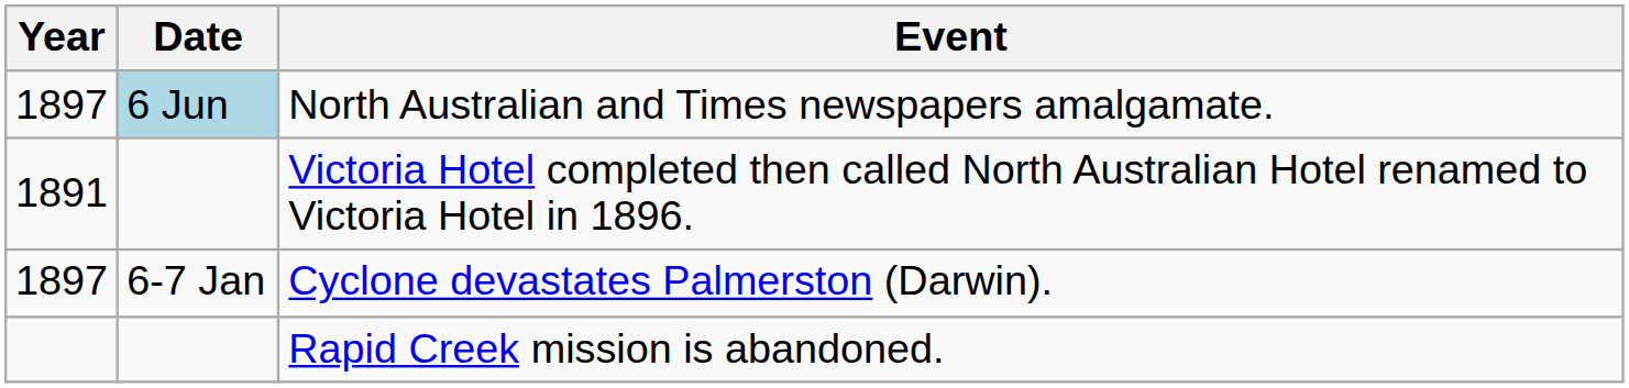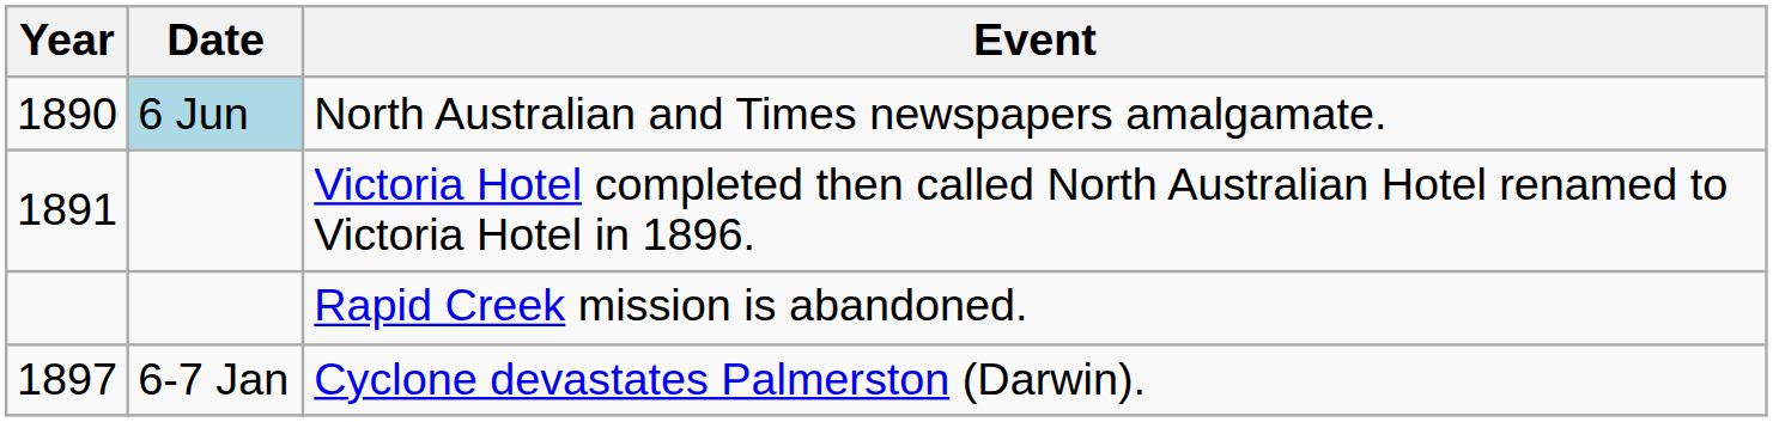North Australian and Times newspapers amalgamate. | Year: 1897 -> 1890
rows swapped: Rapid Creek mission is abandoned. <-> Cyclone devastates Palmerston (Darwin).
